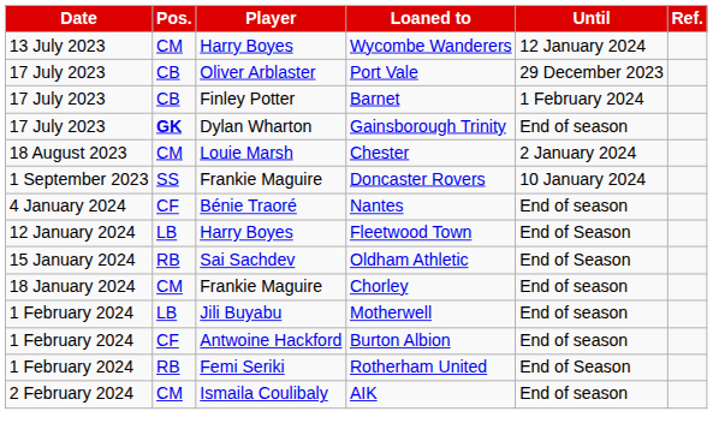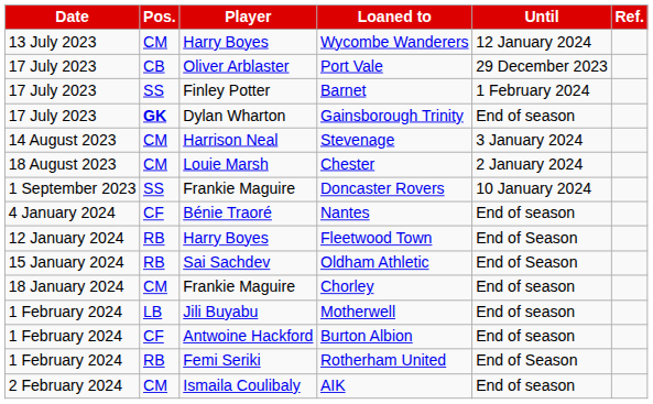Barnet | Pos.: CB -> SS
+ row: 14 August 2023 | CM | Harrison Neal | Stevenage | 3 January 2024
Fleetwood Town | Pos.: LB -> RB
